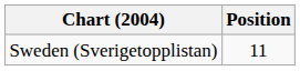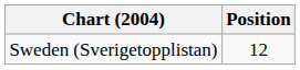Sweden (Sverigetopplistan) | Position: 11 -> 12
